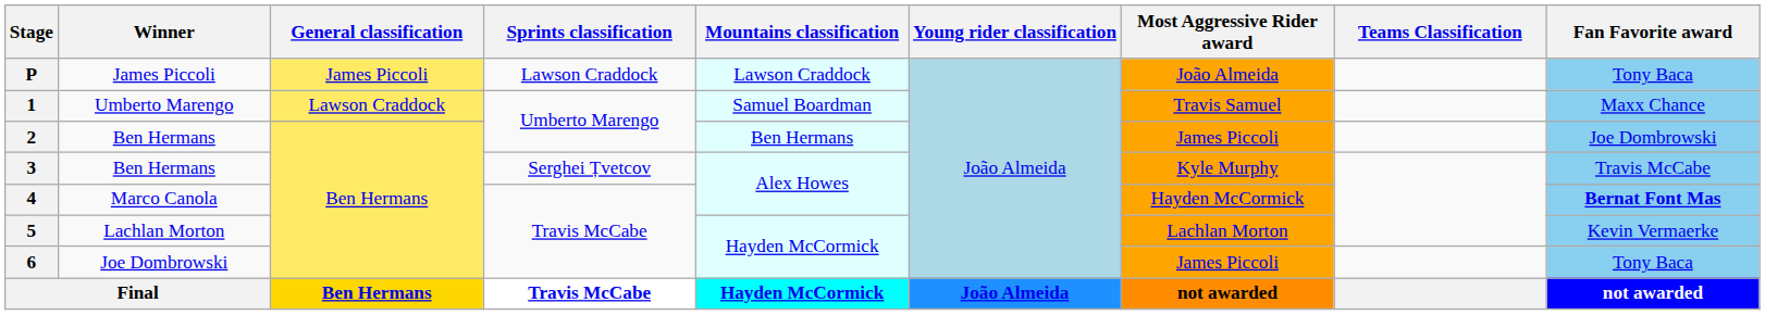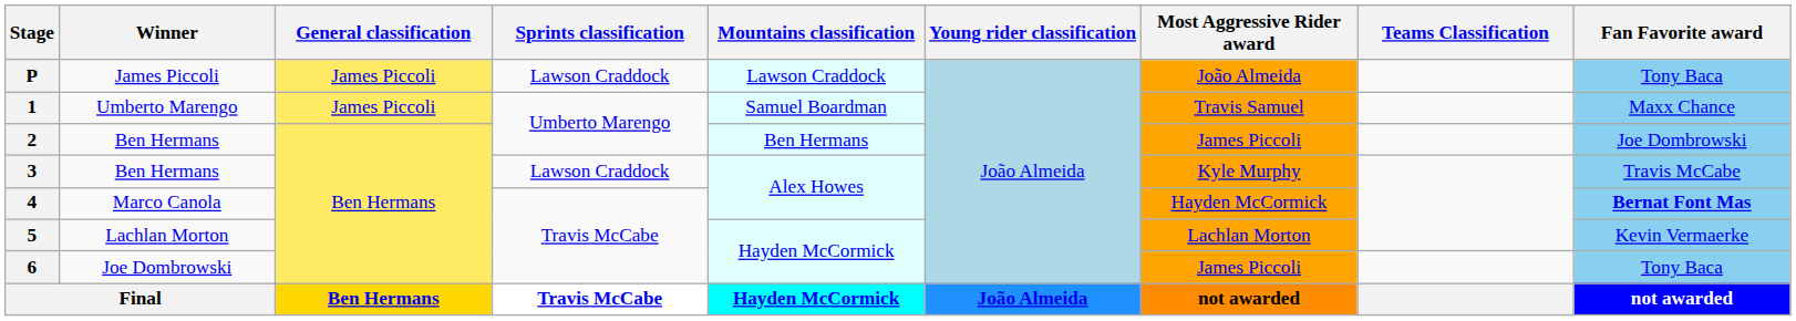1 | General classification: Lawson Craddock -> James Piccoli
3 | Sprints classification: Serghei Țvetcov -> Lawson Craddock
